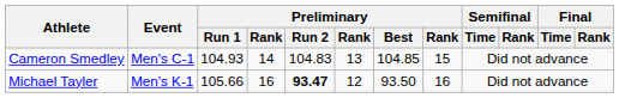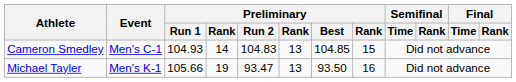Michael Tayler | column 4: 16 -> 19
Michael Tayler | Preliminary / Run 2: bold -> normal
Michael Tayler | column 6: 12 -> 13
